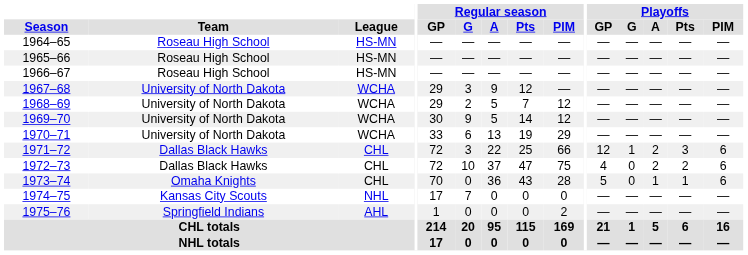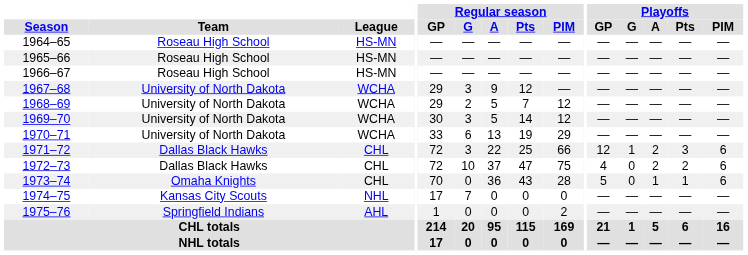1969–70 | Regular season / G: 9 -> 3
